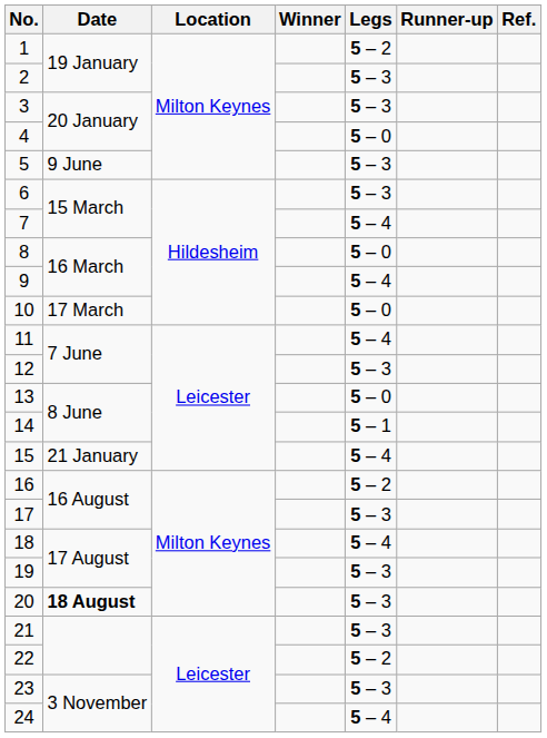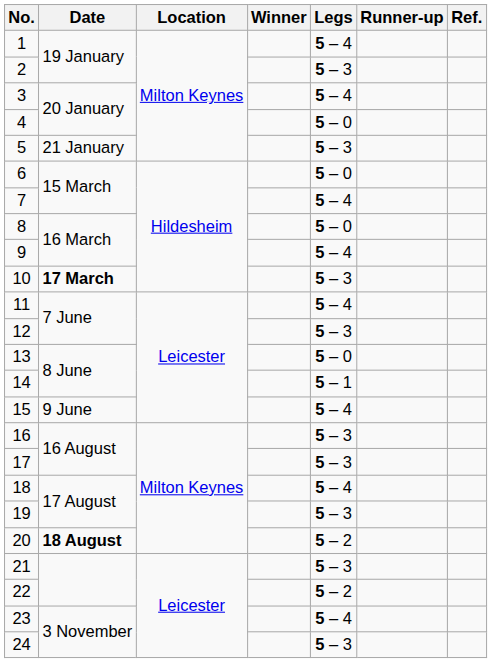1 | Legs: 5 – 2 -> 5 – 4
3 | Legs: 5 – 3 -> 5 – 4
5 | Date: 9 June -> 21 January
6 | Legs: 5 – 3 -> 5 – 0
10 | Date: normal -> bold
10 | Legs: 5 – 0 -> 5 – 3
15 | Date: 21 January -> 9 June
16 | Legs: 5 – 2 -> 5 – 3
20 | Legs: 5 – 3 -> 5 – 2
23 | Legs: 5 – 3 -> 5 – 4
24 | Legs: 5 – 4 -> 5 – 3
